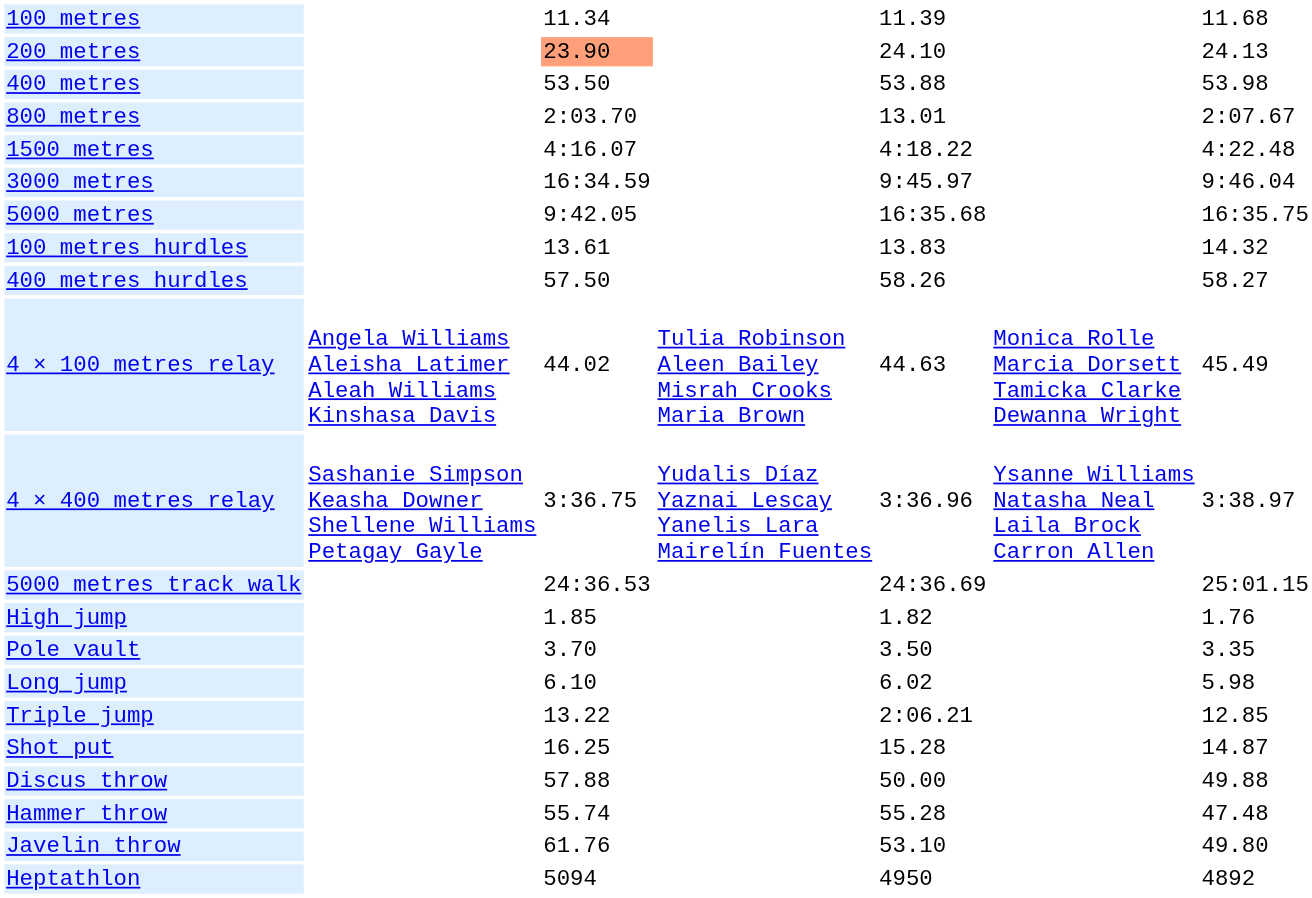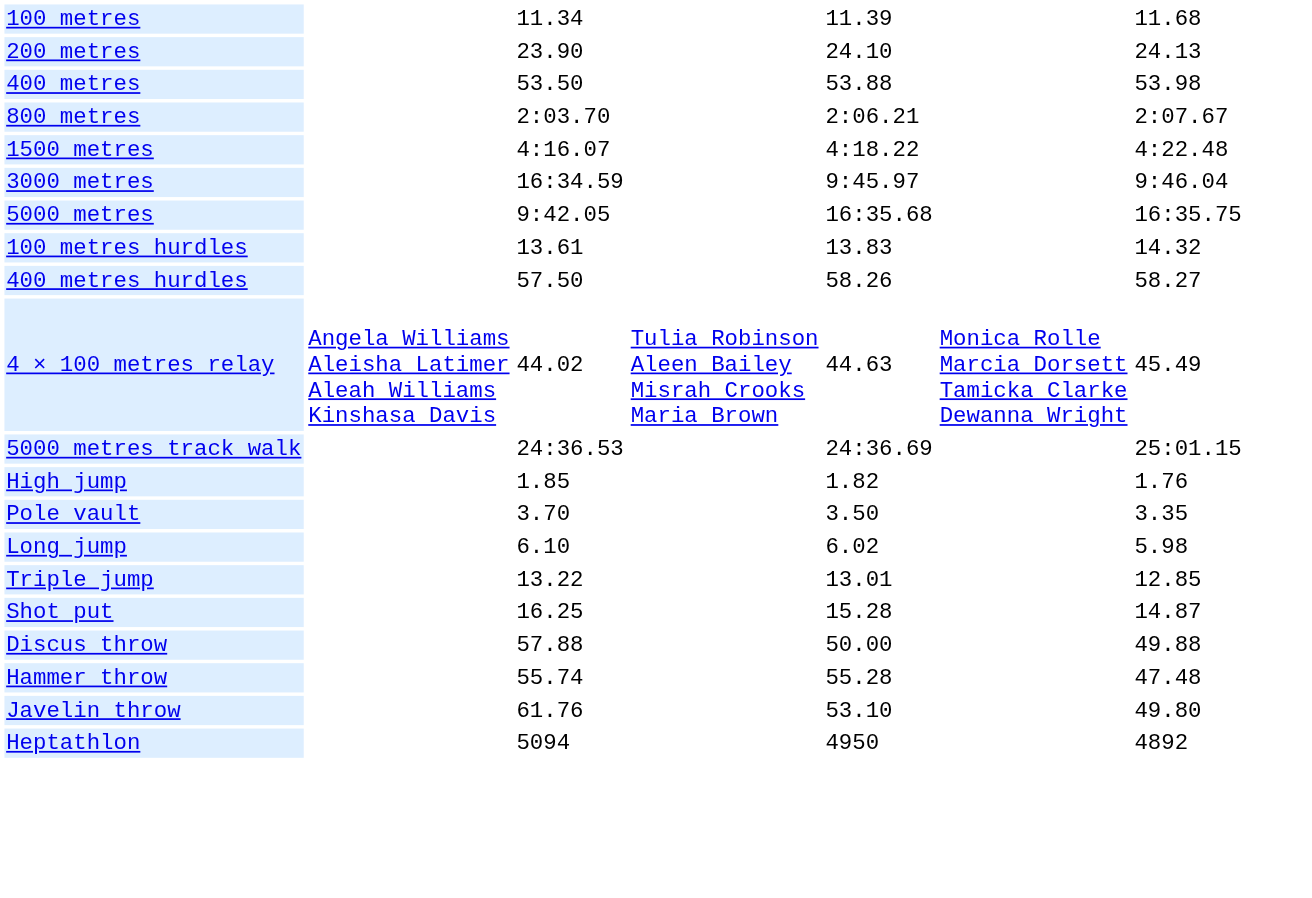200 metres | column 3: lightsalmon background -> no background
800 metres | column 5: 13.01 -> 2:06.21
- row: 4 × 400 metres relay | Sashanie Simpson Keasha Downer Shellene Williams Petagay Gayle | 3:36.75 | Yudalis Díaz Yaznai Lescay Yanelis Lara Mairelín Fuentes | 3:36.96 | Ysanne Williams Natasha Neal Laila Brock Carron Allen | 3:38.97
Triple jump | column 5: 2:06.21 -> 13.01
